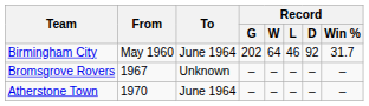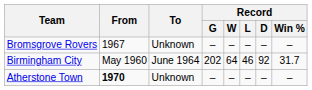rows swapped: Birmingham City <-> Bromsgrove Rovers
Atherstone Town | From: normal -> bold
Atherstone Town | To: June 1964 -> Unknown
